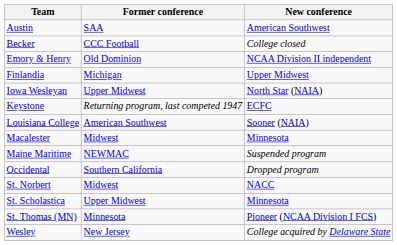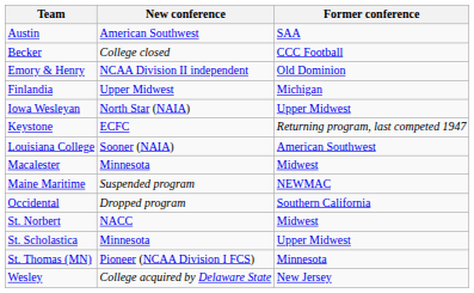columns swapped: Former conference <-> New conference
